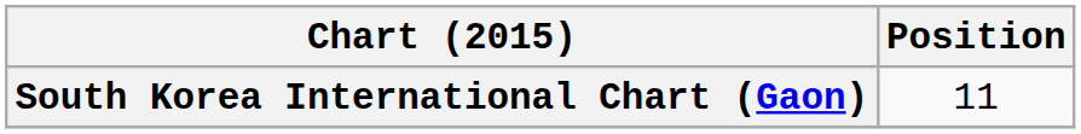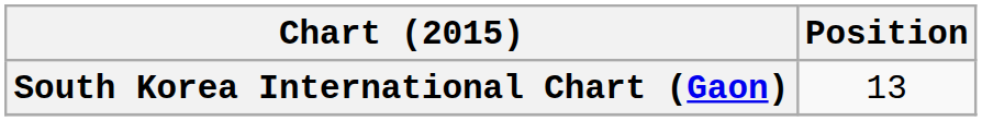South Korea International Chart (Gaon) | Position: 11 -> 13
